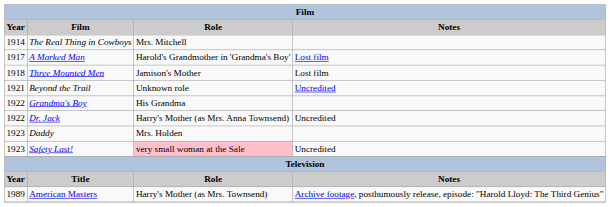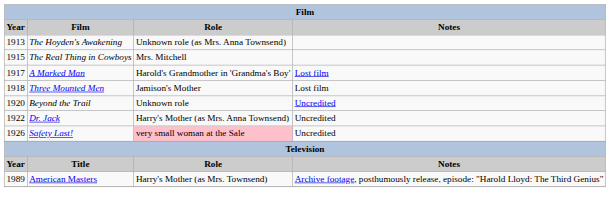+ row: 1913 | The Hoyden's Awakening | Unknown role (as Mrs. Anna Townsend)
The Real Thing in Cowboys | Year: 1914 -> 1915
Beyond the Trail | Year: 1921 -> 1920
- row: 1922 | Grandma's Boy | His Grandma
- row: 1923 | Daddy | Mrs. Holden
Safety Last! | Year: 1923 -> 1926
